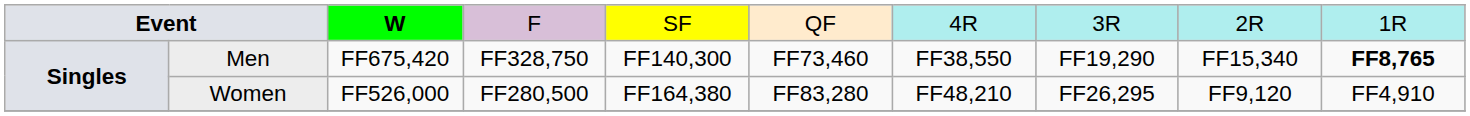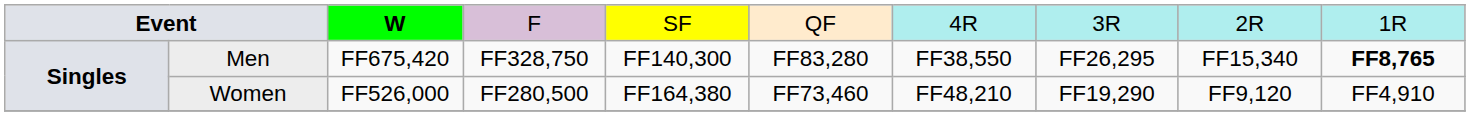Men | column 6: FF73,460 -> FF83,280
Men | column 8: FF19,290 -> FF26,295
Women | column 6: FF83,280 -> FF73,460
Women | column 8: FF26,295 -> FF19,290
